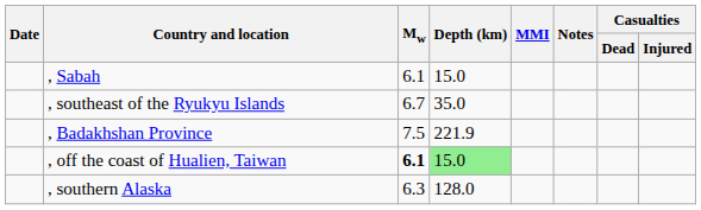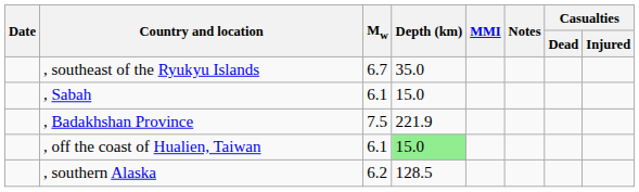rows swapped: , Sabah <-> , southeast of the Ryukyu Islands
, off the coast of Hualien, Taiwan | Mw: bold -> normal
, southern Alaska | Mw: 6.3 -> 6.2
, southern Alaska | Depth (km): 128.0 -> 128.5
